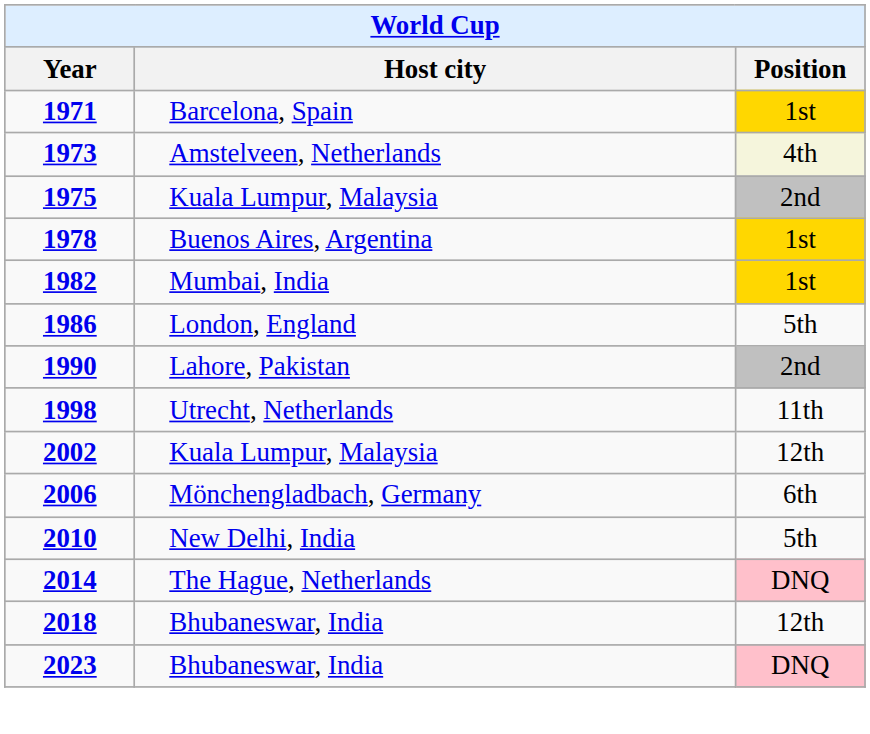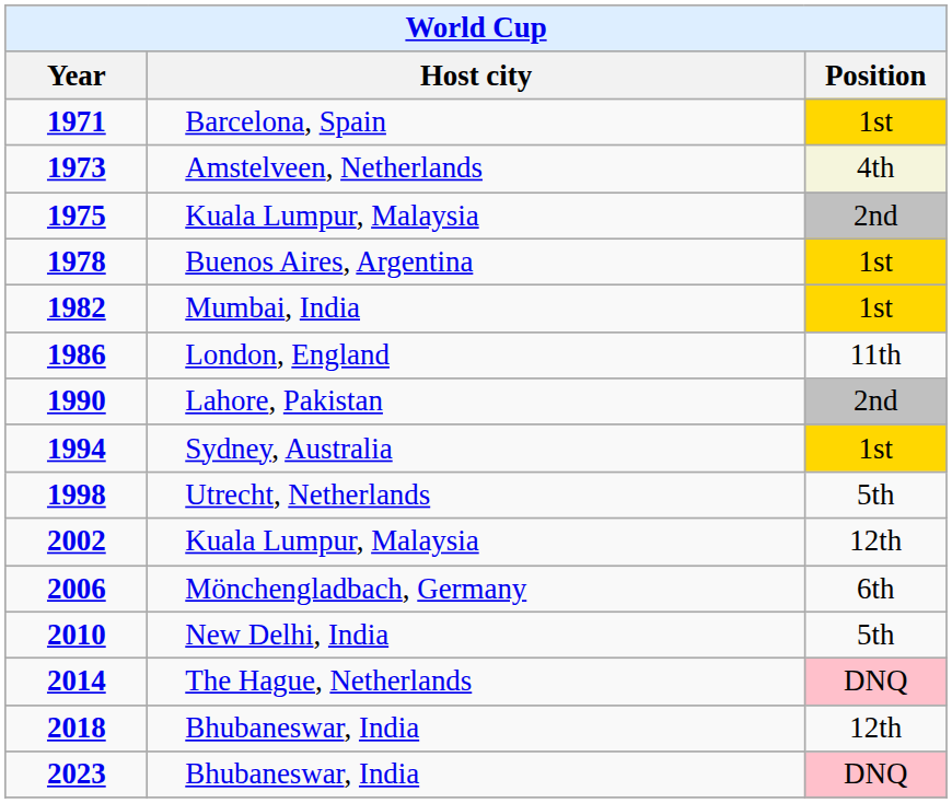1986 | Position: 5th -> 11th
+ row: 1994 | Sydney, Australia | 1st
1998 | Position: 11th -> 5th
